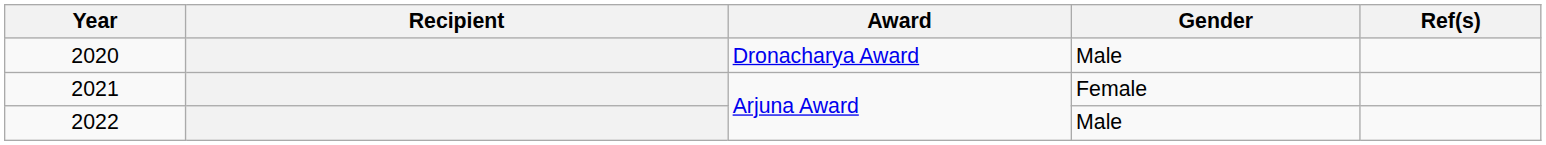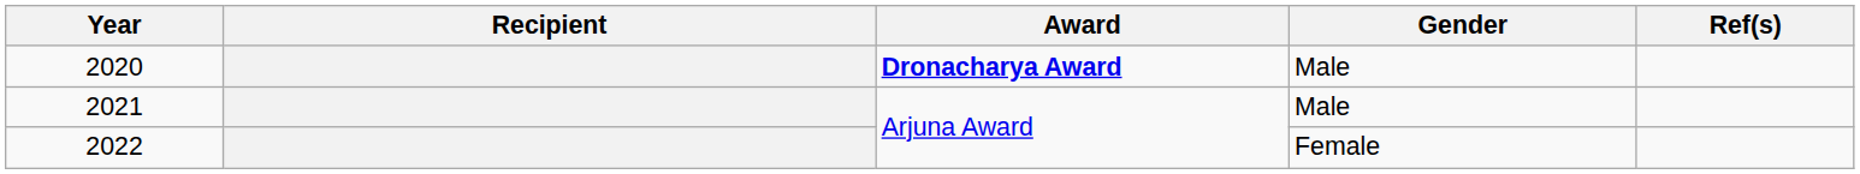2020 | Award: normal -> bold
2021 | Gender: Female -> Male
2022 | Gender: Male -> Female
